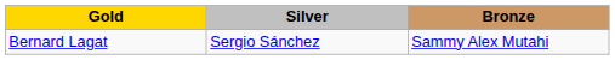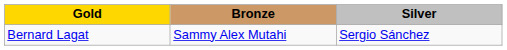columns swapped: Silver <-> Bronze
